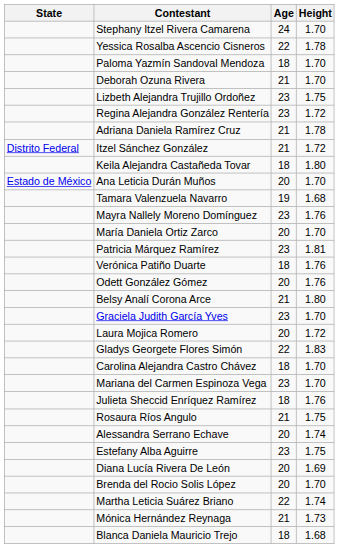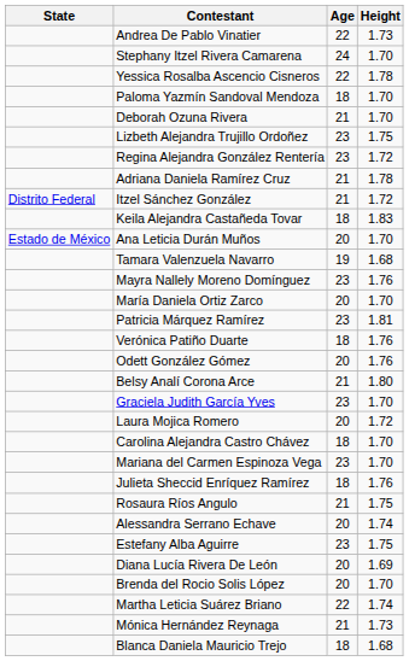+ row: Andrea De Pablo Vinatier | 22 | 1.73
Keila Alejandra Castañeda Tovar | Height: 1.80 -> 1.83
- row: Gladys Georgete Flores Simón | 22 | 1.83
